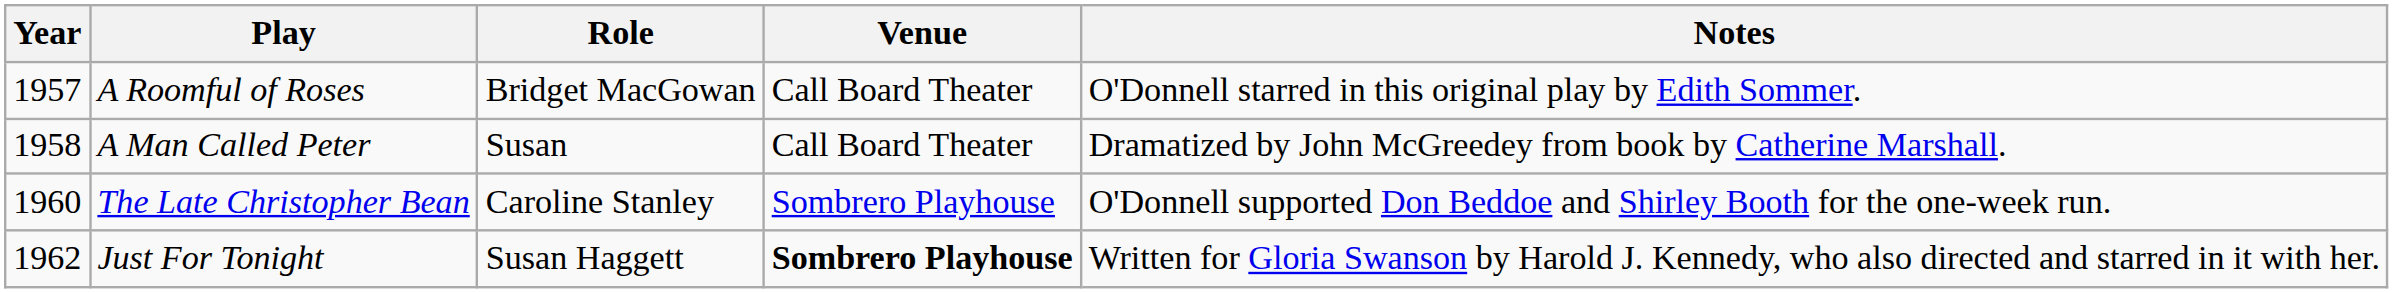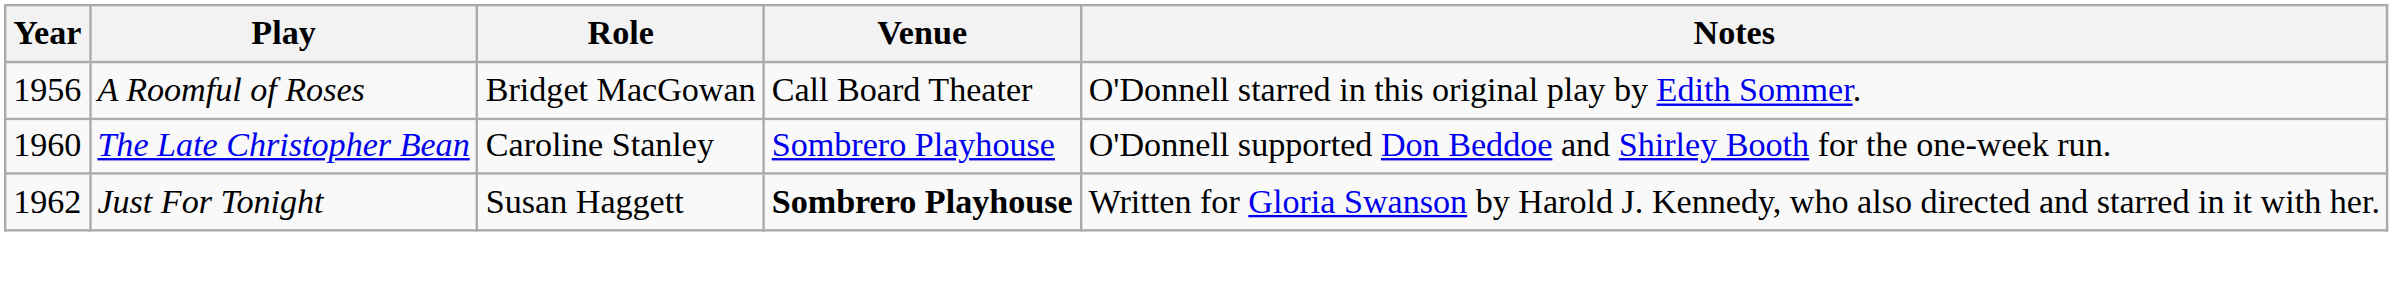A Roomful of Roses | Year: 1957 -> 1956
- row: 1958 | A Man Called Peter | Susan | Call Board Theater | Dramatized by John McGreedey from book by Catherine Marshall.
